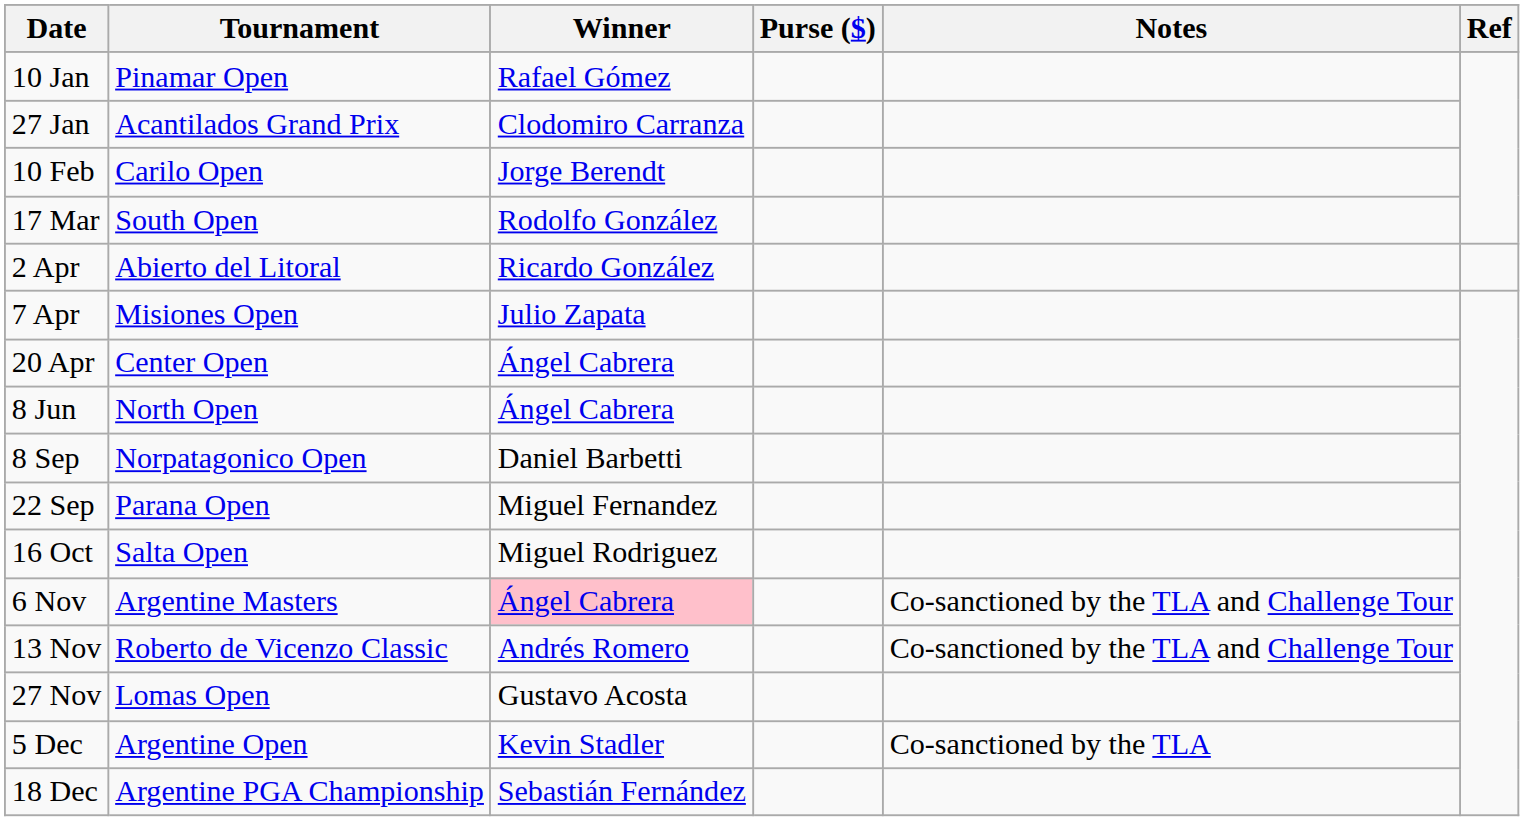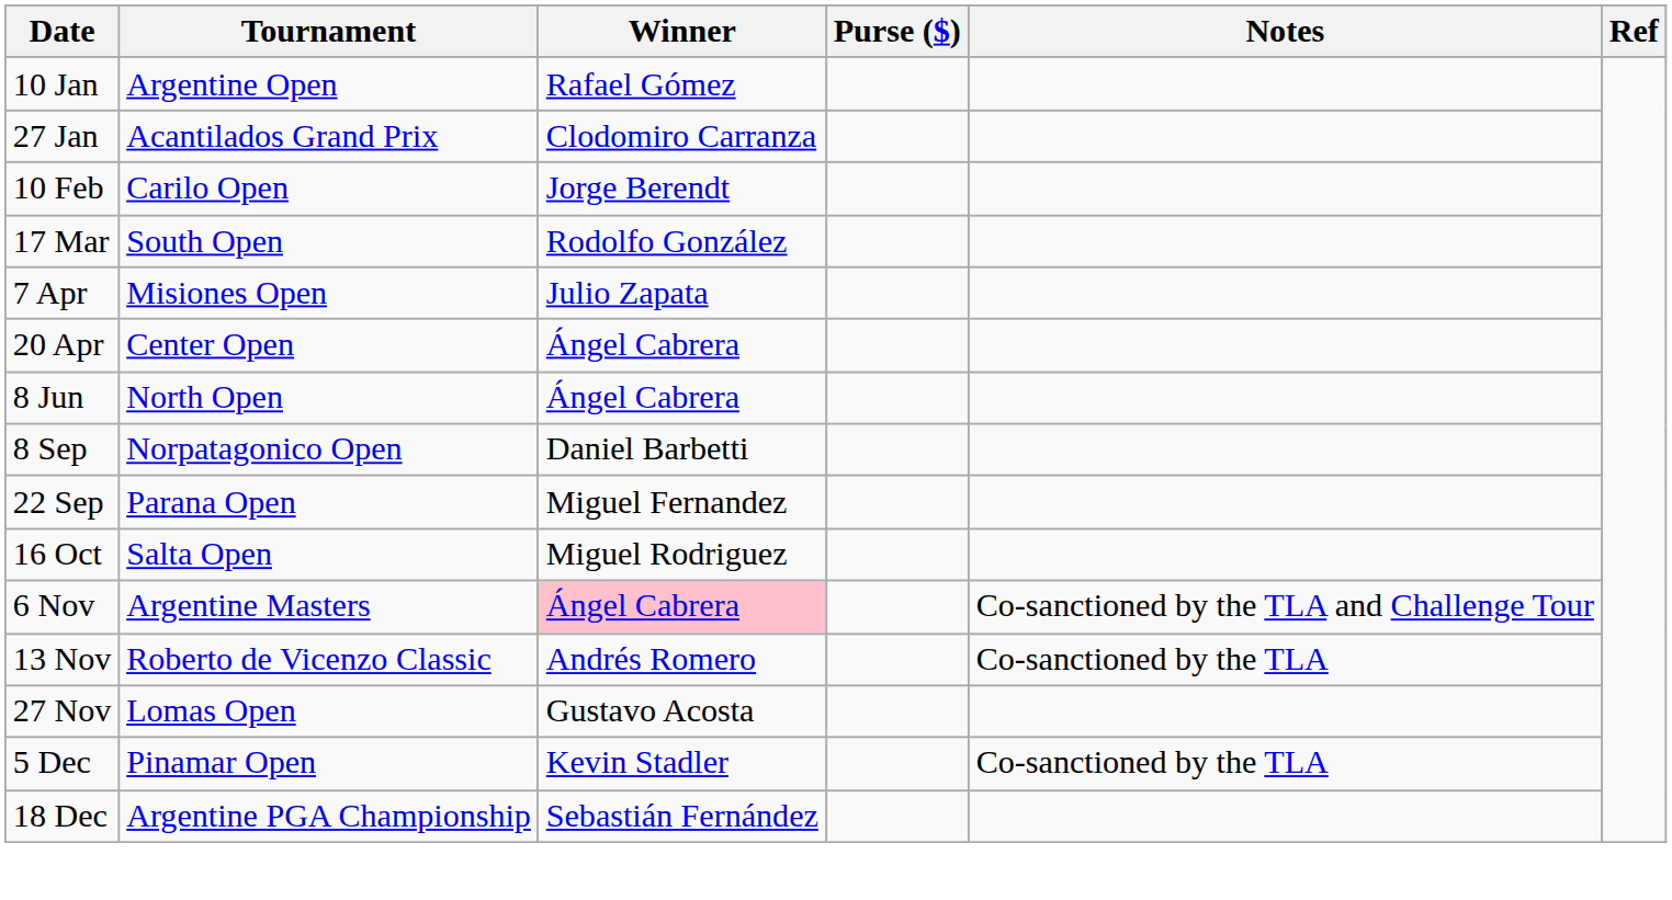10 Jan | Tournament: Pinamar Open -> Argentine Open
- row: 2 Apr | Abierto del Litoral | Ricardo González
13 Nov | Notes: Co-sanctioned by the TLA and Challenge Tour -> Co-sanctioned by the TLA
5 Dec | Tournament: Argentine Open -> Pinamar Open
